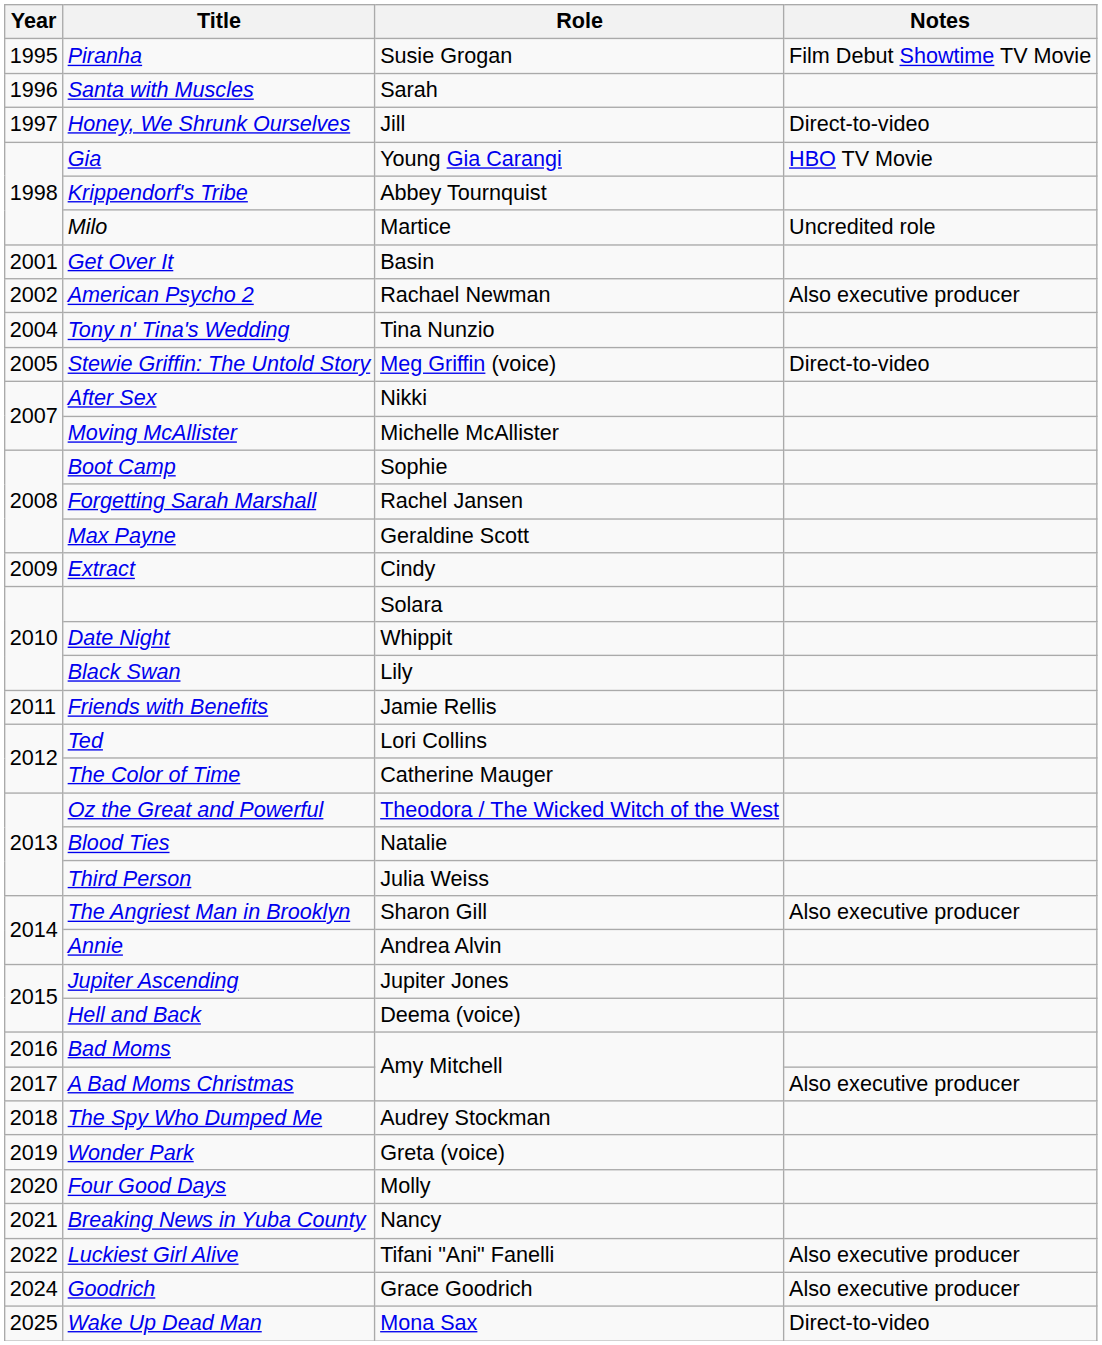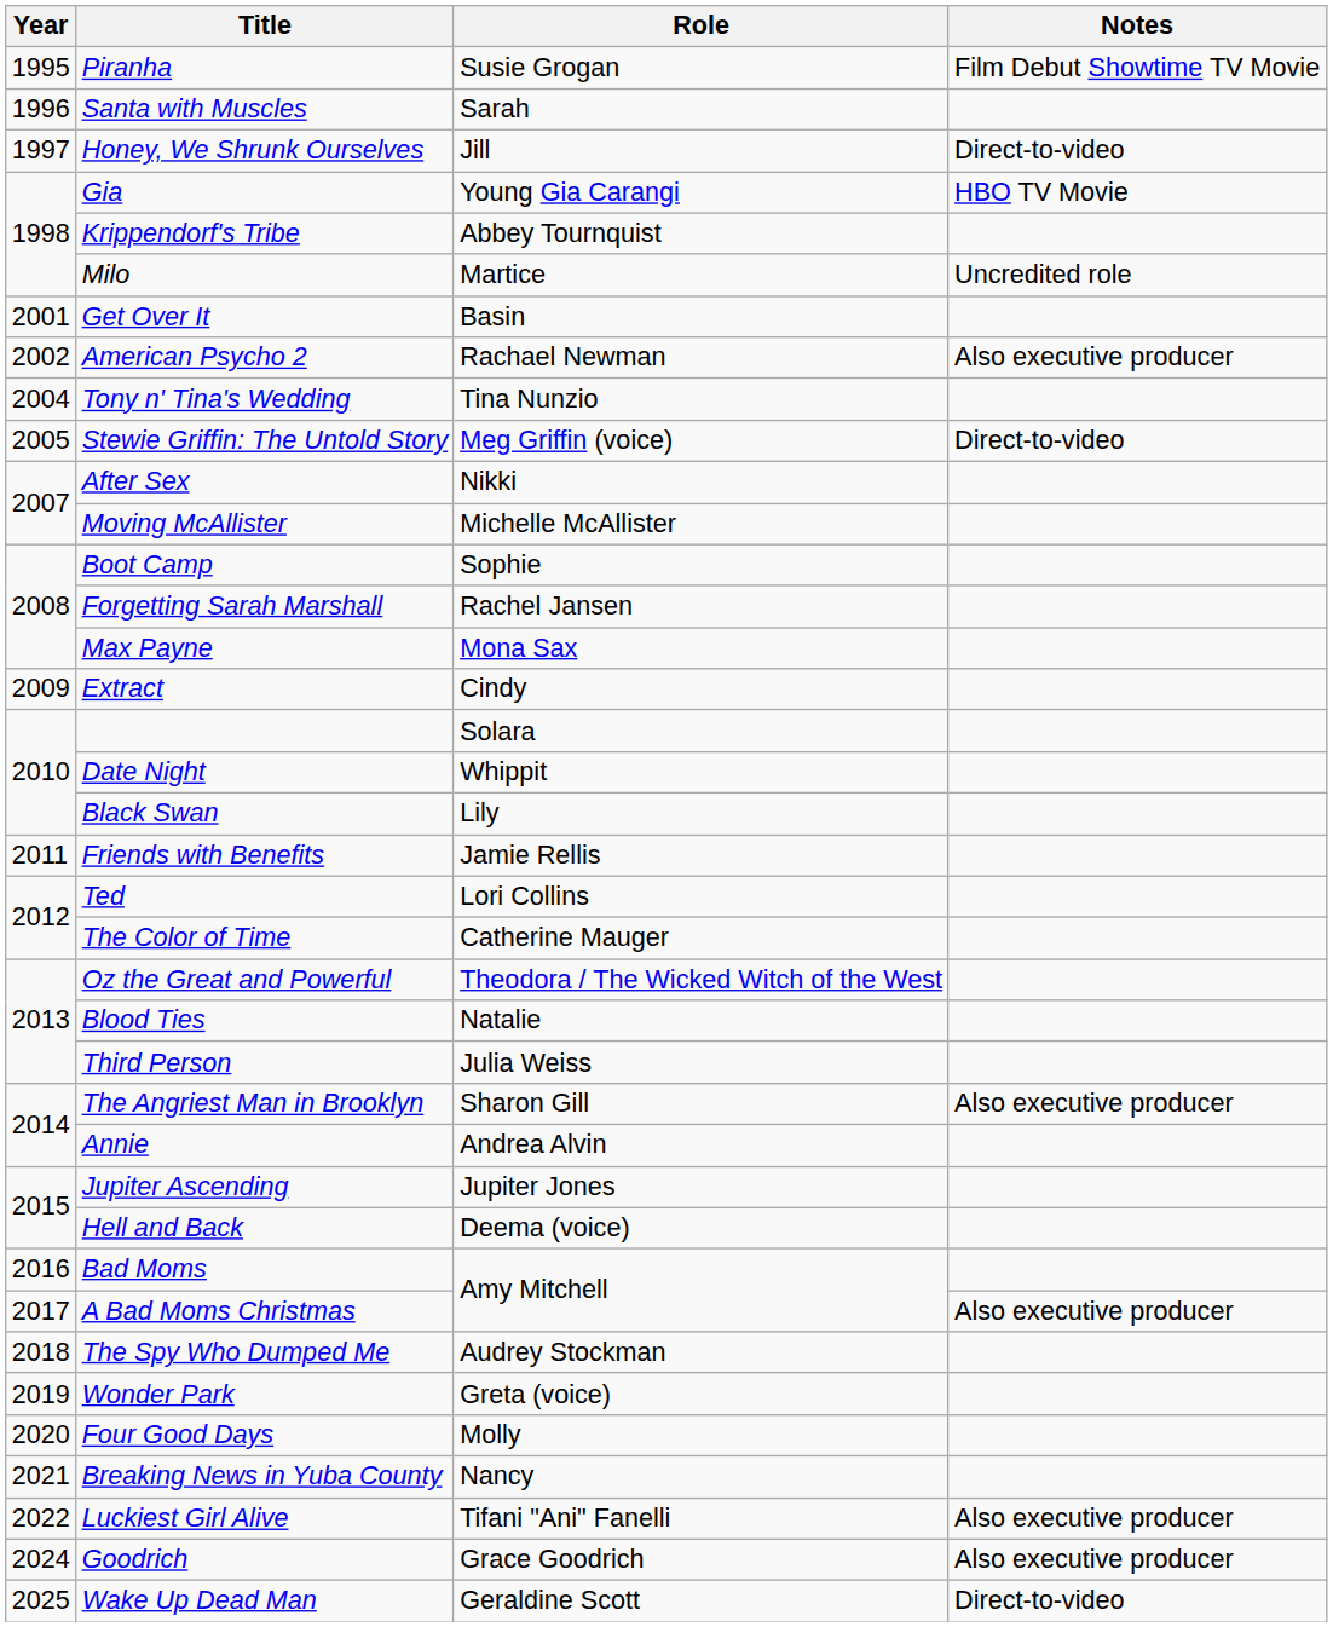Max Payne | Role: Geraldine Scott -> Mona Sax
Wake Up Dead Man | Role: Mona Sax -> Geraldine Scott
